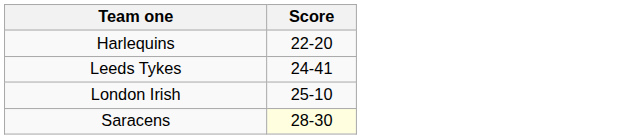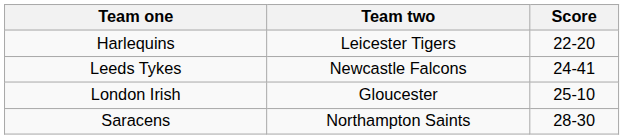+ column: Team two | Leicester Tigers | Newcastle Falcons | Gloucester | Northampton Saints
Saracens | Score: lightyellow background -> no background
